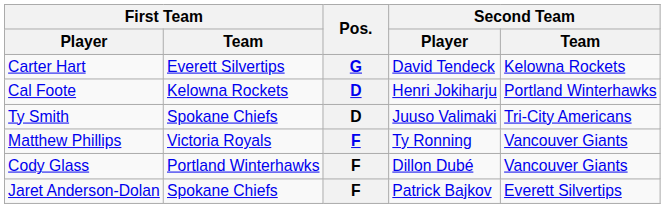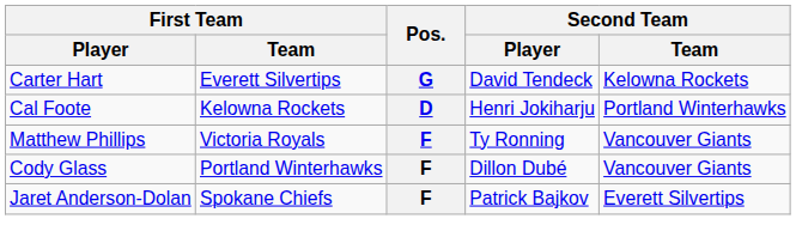- row: Ty Smith | Spokane Chiefs | D | Juuso Valimaki | Tri-City Americans
